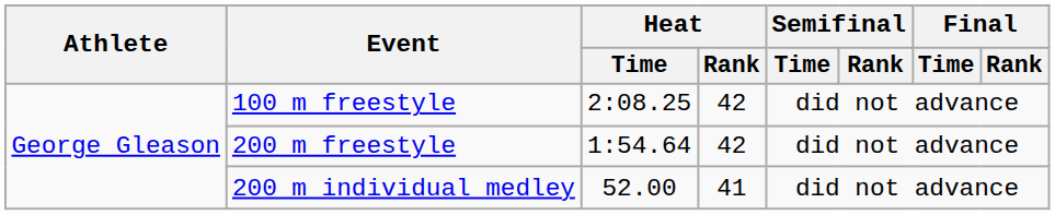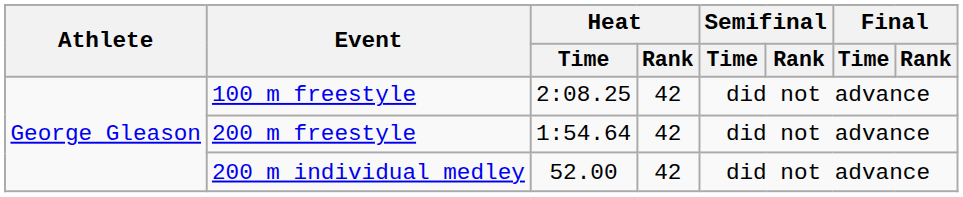200 m individual medley | Heat / Rank: 41 -> 42
